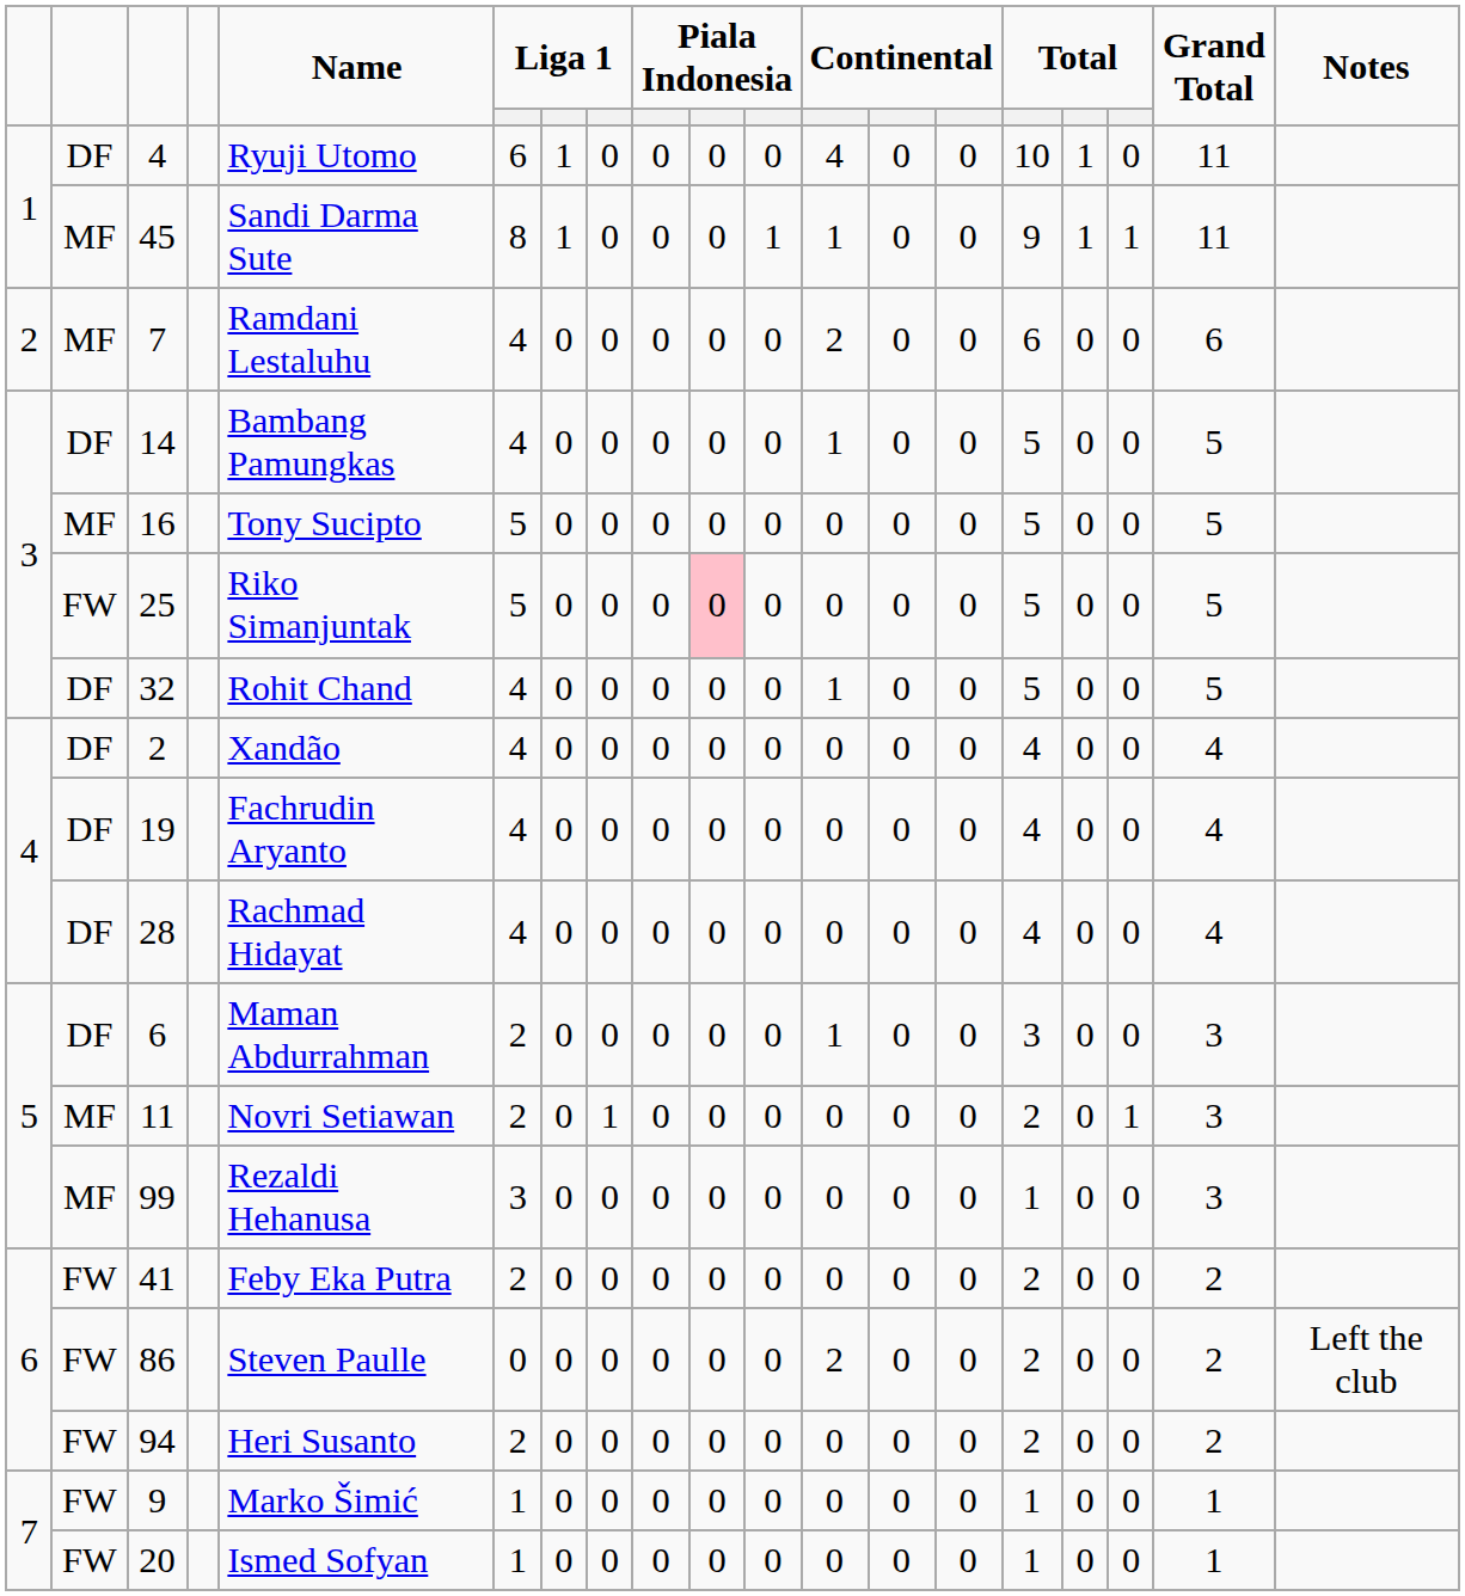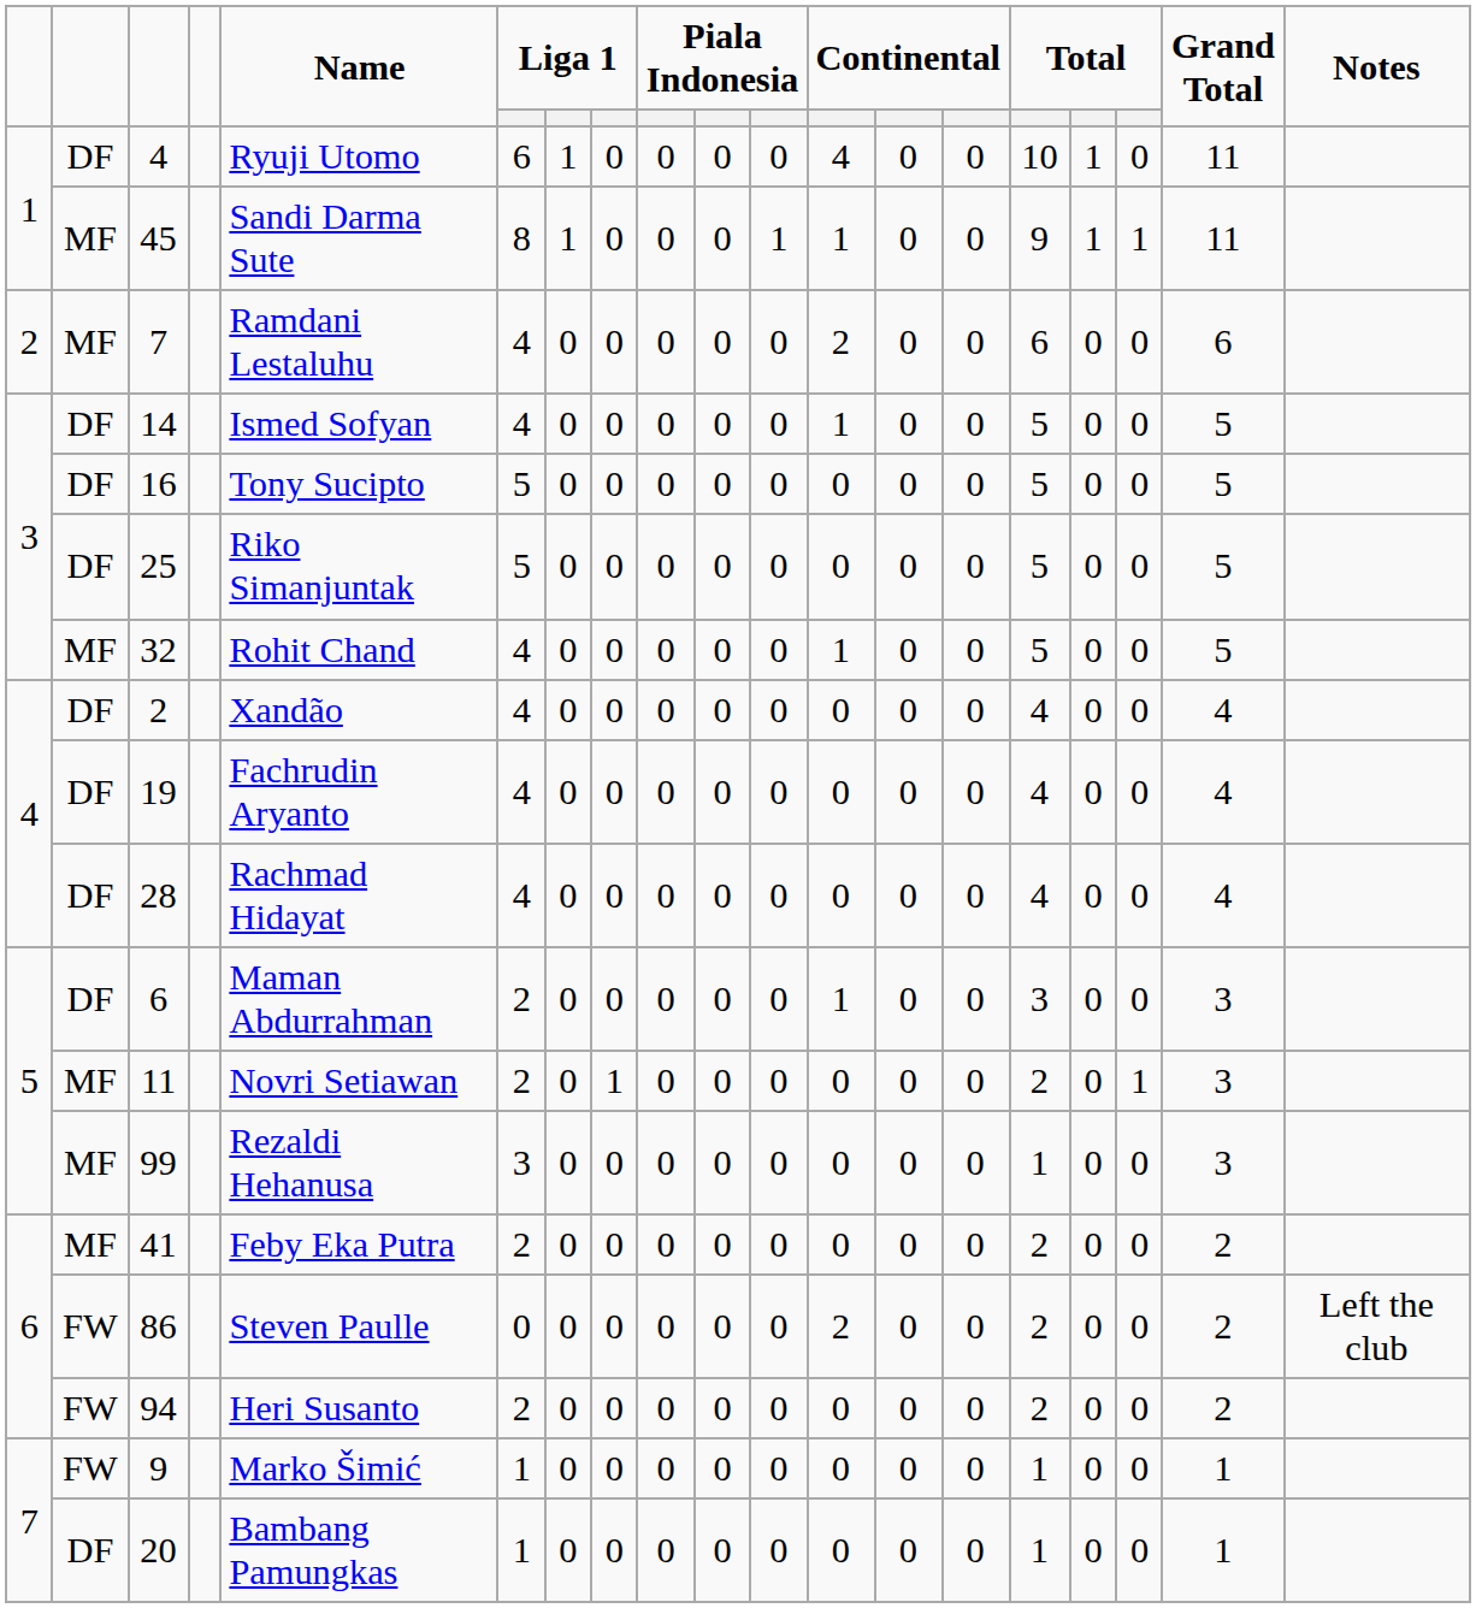14 | Name: Bambang Pamungkas -> Ismed Sofyan
16 | column 2: MF -> DF
25 | column 2: FW -> DF
25 | column 10: pink background -> no background
32 | column 2: DF -> MF
41 | column 2: FW -> MF
20 | column 2: FW -> DF
20 | Name: Ismed Sofyan -> Bambang Pamungkas
